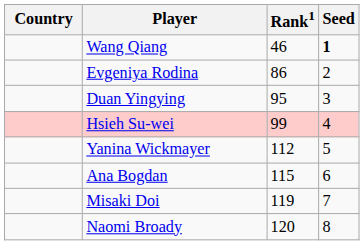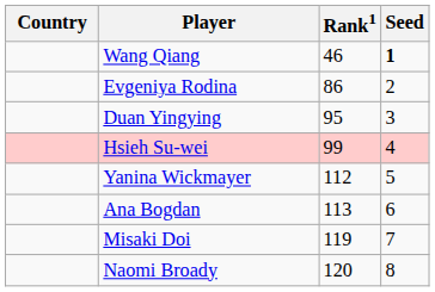Ana Bogdan | Rank1: 115 -> 113
